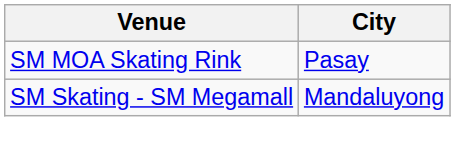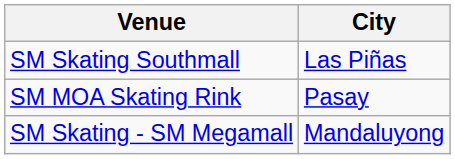+ row: SM Skating Southmall | Las Piñas
